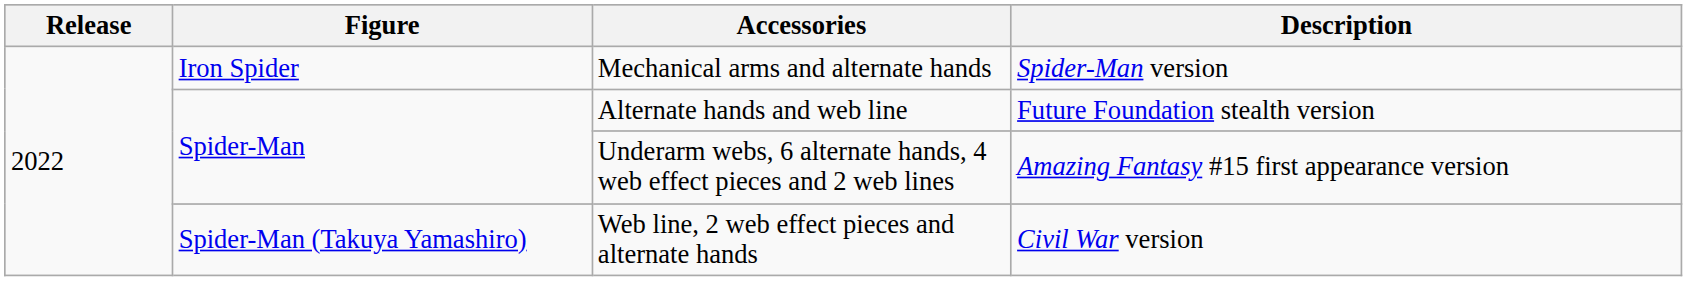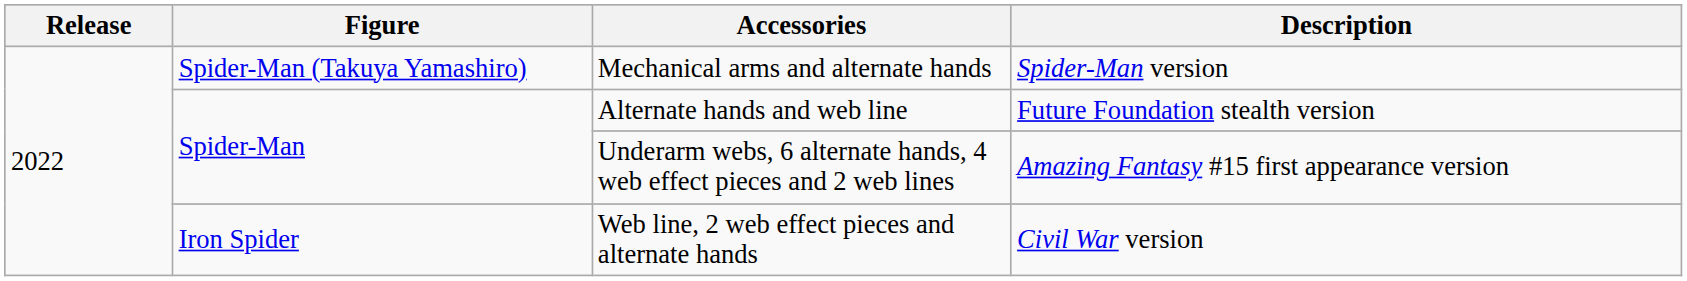Mechanical arms and alternate hands | Figure: Iron Spider -> Spider-Man (Takuya Yamashiro)
Web line, 2 web effect pieces and alternate hands | Figure: Spider-Man (Takuya Yamashiro) -> Iron Spider
